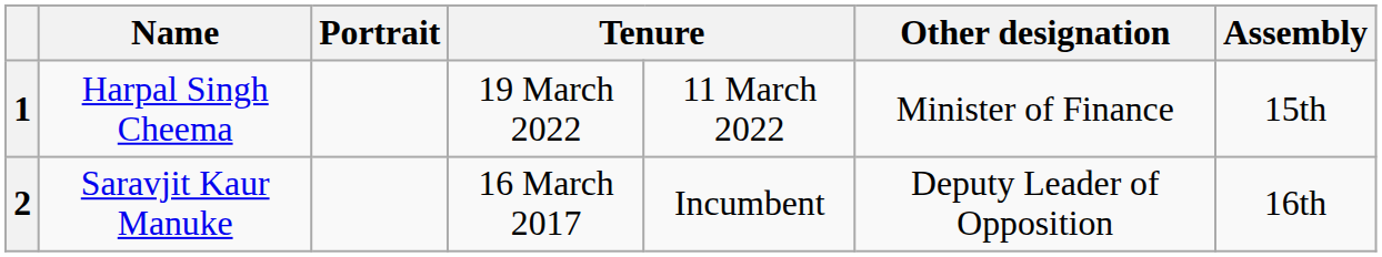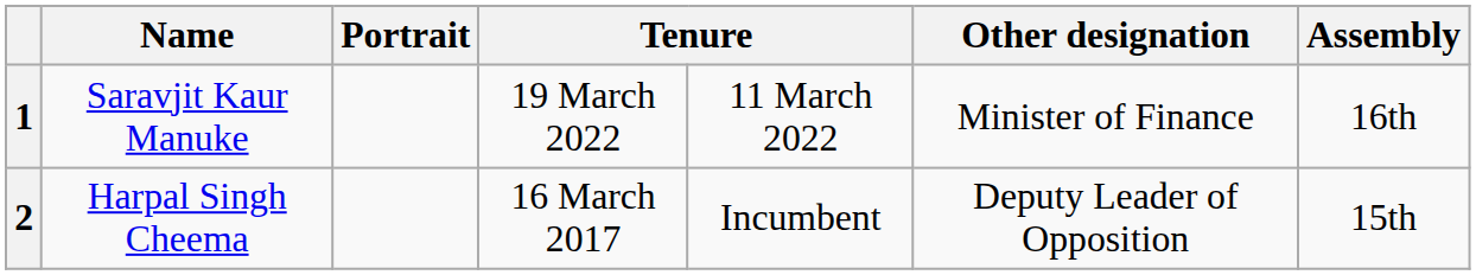1 | Name: Harpal Singh Cheema -> Saravjit Kaur Manuke
1 | Assembly: 15th -> 16th
2 | Name: Saravjit Kaur Manuke -> Harpal Singh Cheema
2 | Assembly: 16th -> 15th
